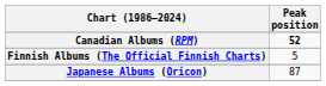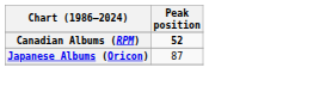- row: Finnish Albums (The Official Finnish Charts) | 5
